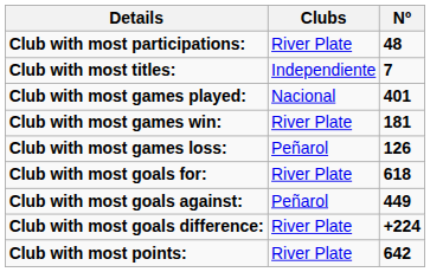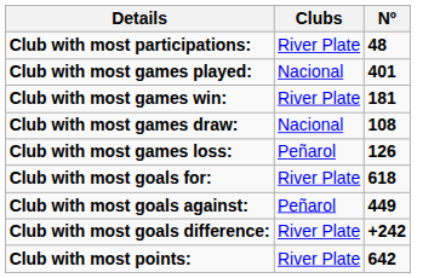- row: Club with most titles: | Independiente | 7
+ row: Club with most games draw: | Nacional | 108
Club with most goals difference: | Nº: +224 -> +242
